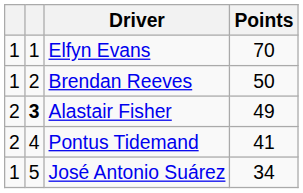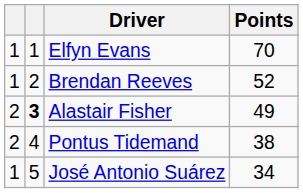Brendan Reeves | Points: 50 -> 52
Pontus Tidemand | Points: 41 -> 38
